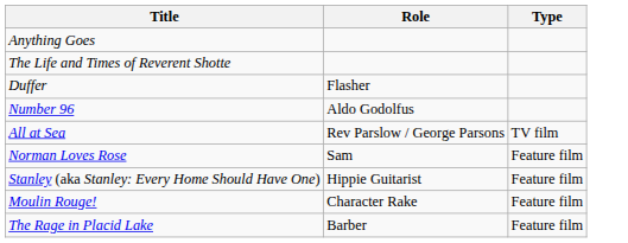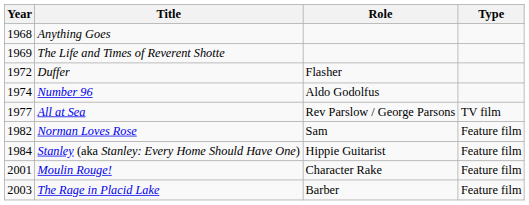+ column: Year | 1968 | 1969 | 1972 | 1974 | 1977 | 1982 | 1984 | 2001 | 2003
